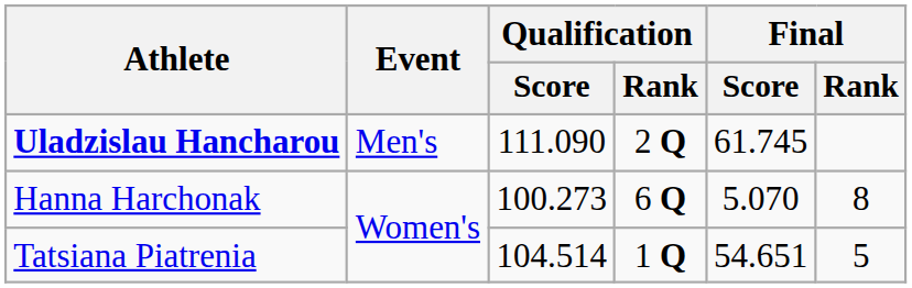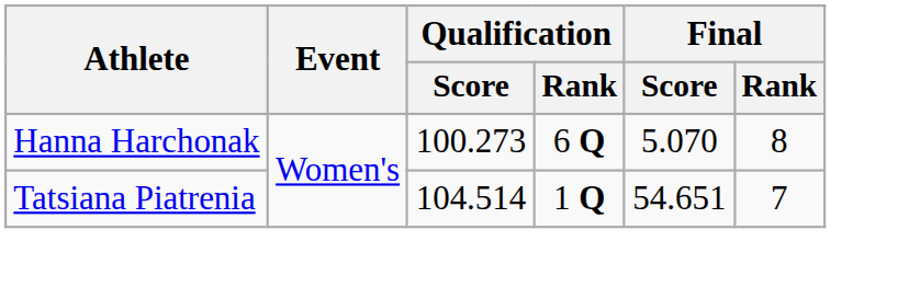- row: Uladzislau Hancharou | Men's | 111.090 | 2 Q | 61.745
Tatsiana Piatrenia | Final / Rank: 5 -> 7
